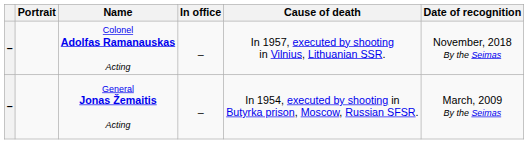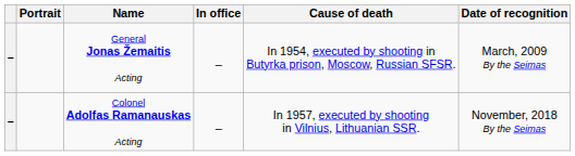rows swapped: General Jonas Žemaitis Acting <-> Colonel Adolfas Ramanauskas Acting
